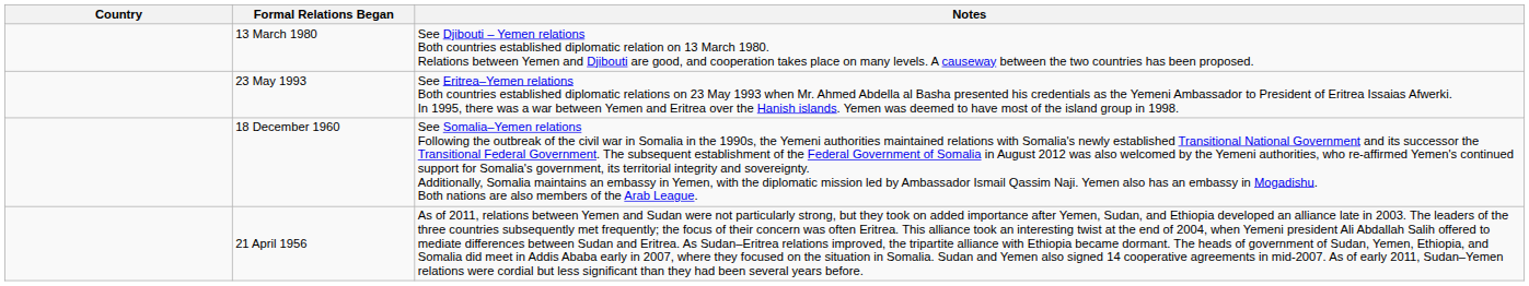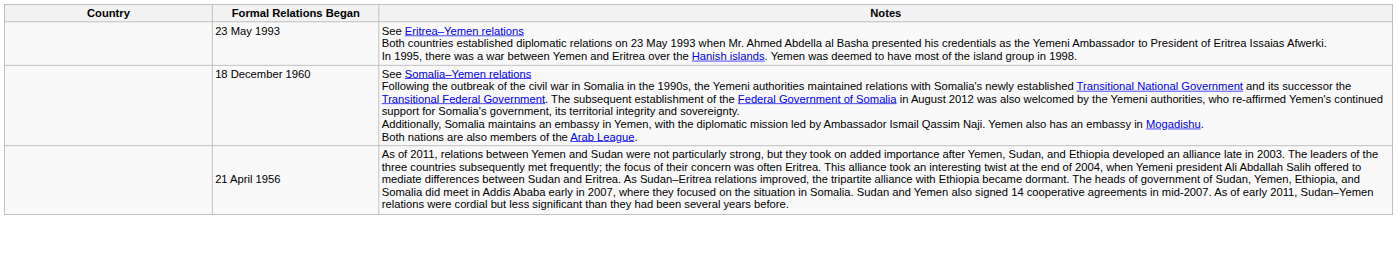- row: 13 March 1980 | See Djibouti – Yemen relations Both countries established diplomatic relation on 13 March 1980. Relations between Yemen and Djibouti are good, and cooperation takes place on many levels. A causeway between the two countries has been proposed.
